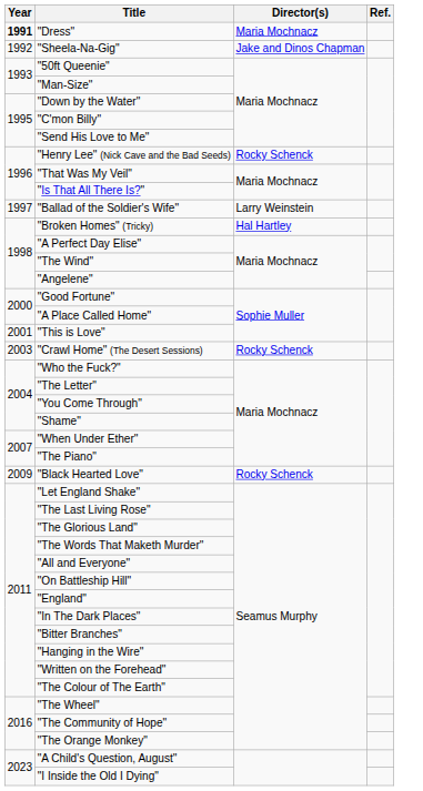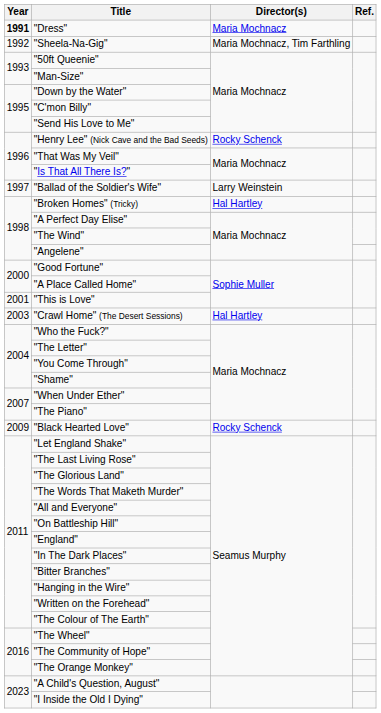"Sheela-Na-Gig" | Director(s): Jake and Dinos Chapman -> Maria Mochnacz, Tim Farthling
"Crawl Home" (The Desert Sessions) | Director(s): Rocky Schenck -> Hal Hartley
